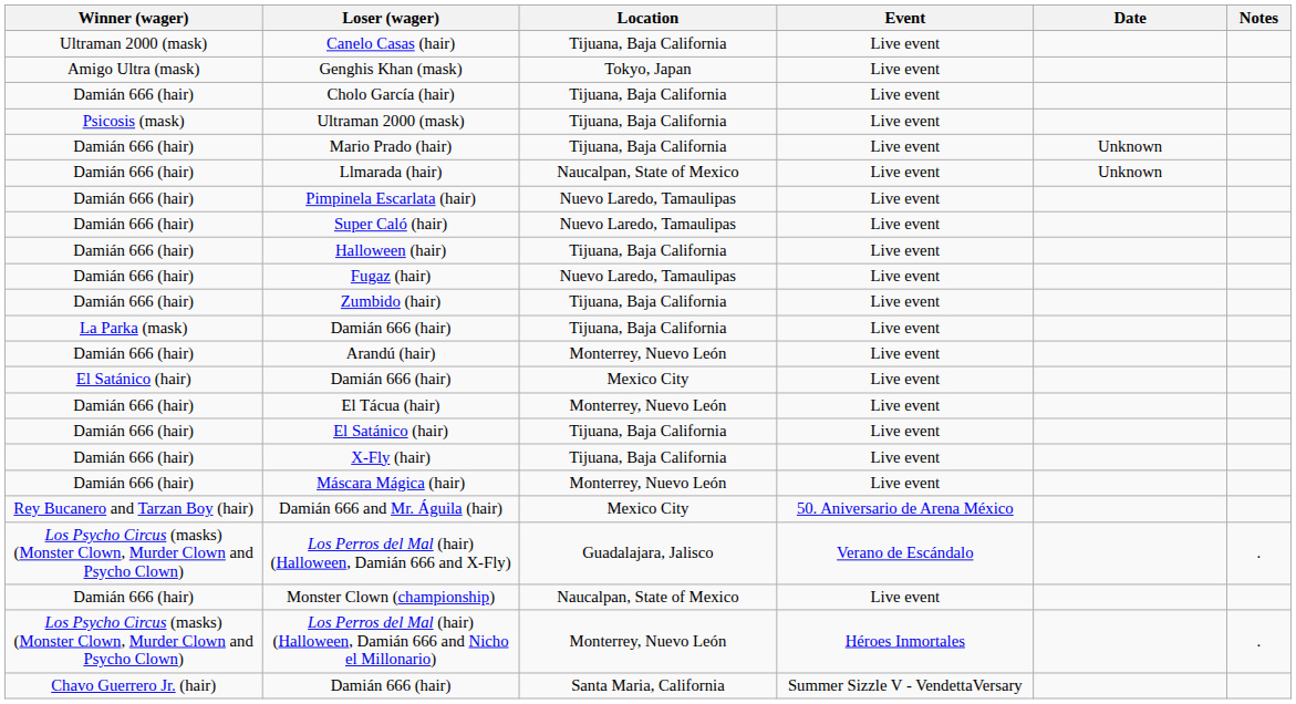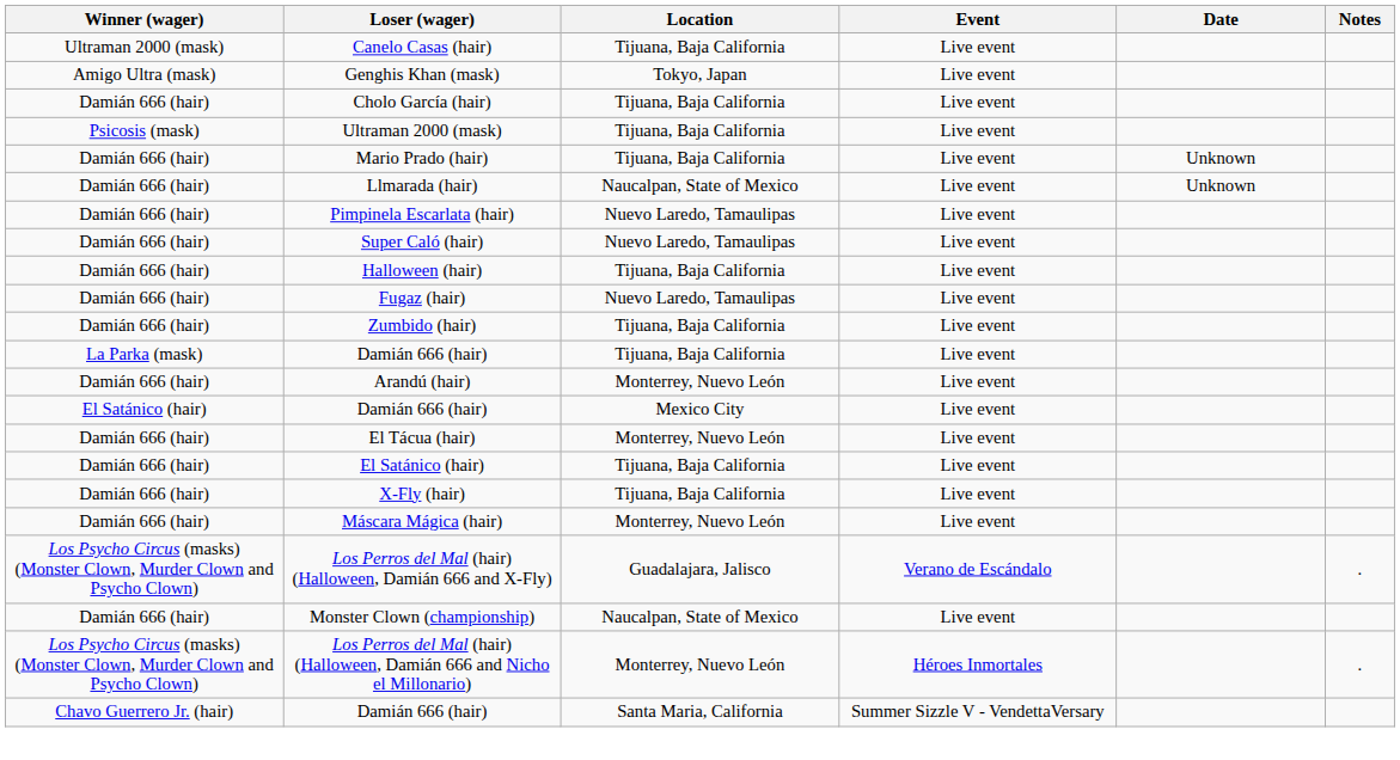- row: Rey Bucanero and Tarzan Boy (hair) | Damián 666 and Mr. Águila (hair) | Mexico City | 50. Aniversario de Arena México
